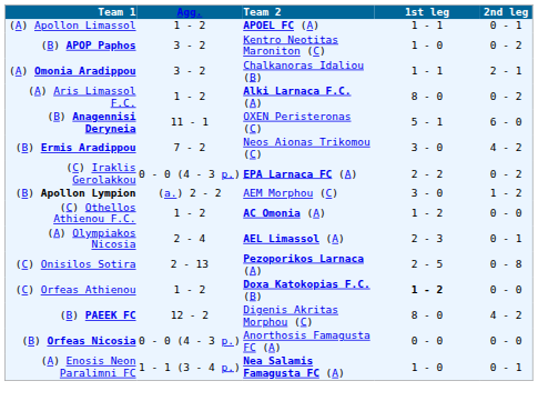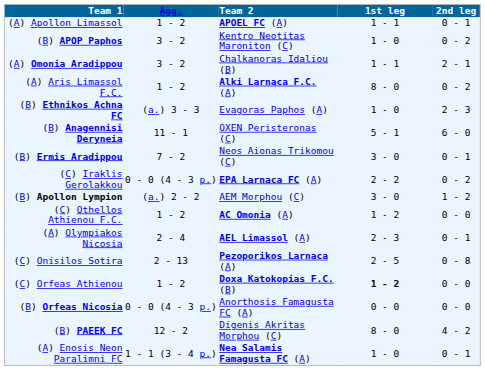+ row: (B) Ethnikos Achna FC | (a.) 3 - 3 | Evagoras Paphos (A) | 1 - 0 | 2 - 3
(B) Ermis Aradippou | 2nd leg: 4 - 2 -> 0 - 1
rows swapped: (B) Orfeas Nicosia <-> (B) PAEEK FC
